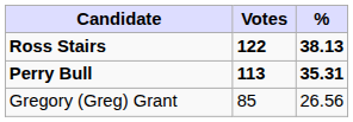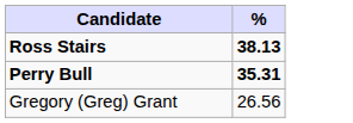- column: Votes | 122 | 113 | 85
